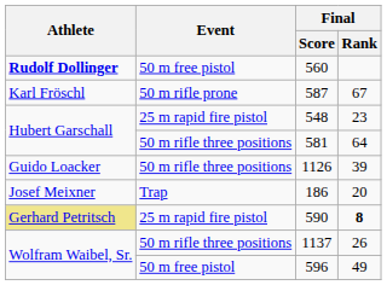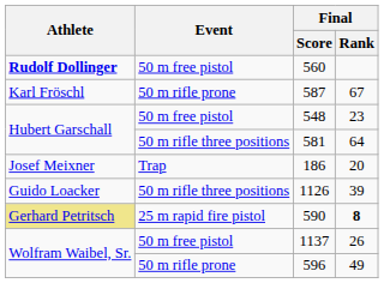548 | Event: 25 m rapid fire pistol -> 50 m free pistol
rows swapped: 1126 <-> 186
1137 | Event: 50 m rifle three positions -> 50 m free pistol
596 | Event: 50 m free pistol -> 50 m rifle prone
